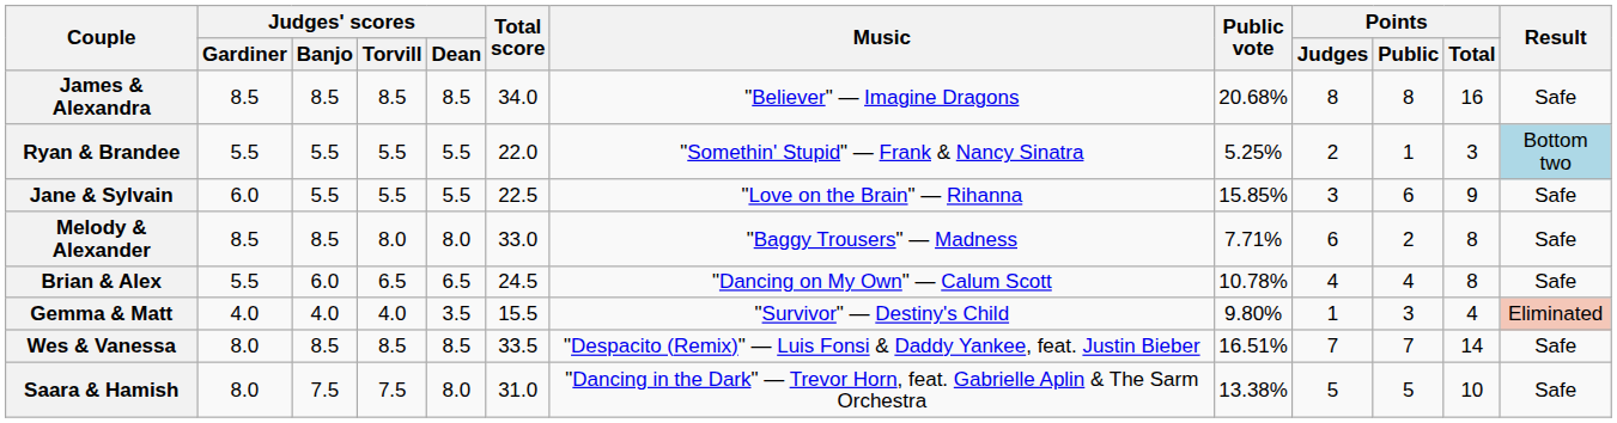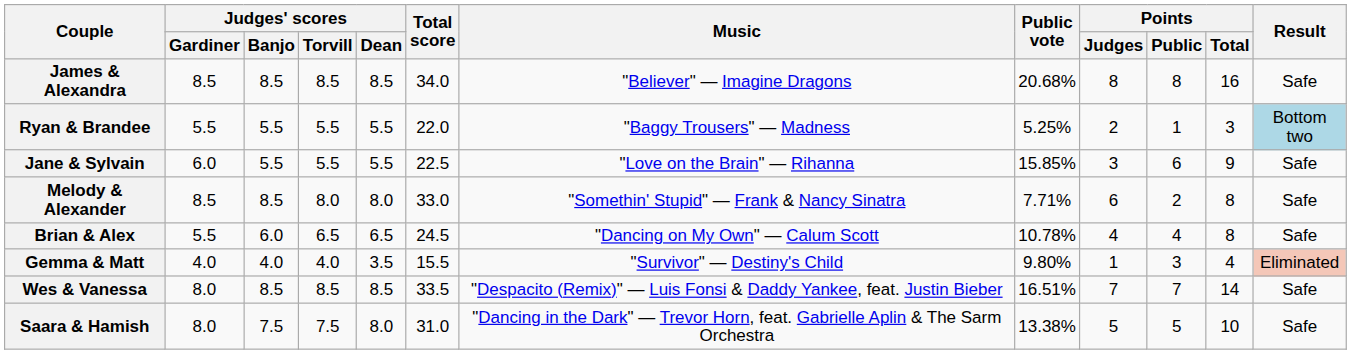Ryan & Brandee | Music: "Somethin' Stupid" — Frank & Nancy Sinatra -> "Baggy Trousers" — Madness
Melody & Alexander | Music: "Baggy Trousers" — Madness -> "Somethin' Stupid" — Frank & Nancy Sinatra
